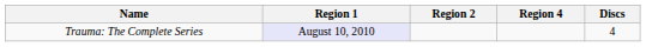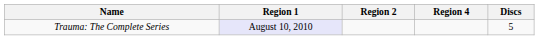Trauma: The Complete Series | Discs: 4 -> 5
